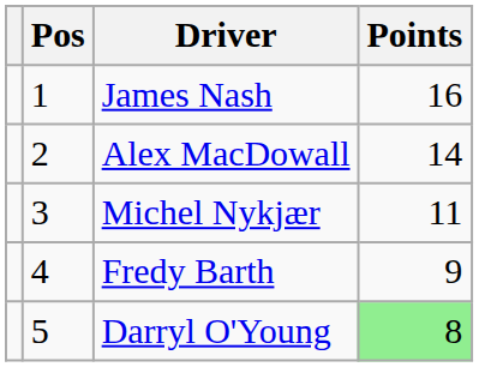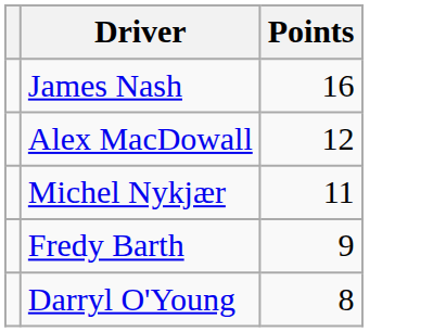- column: Pos | 1 | 2 | 3 | 4 | 5
Alex MacDowall | Points: 14 -> 12
Darryl O'Young | Points: lightgreen background -> no background
